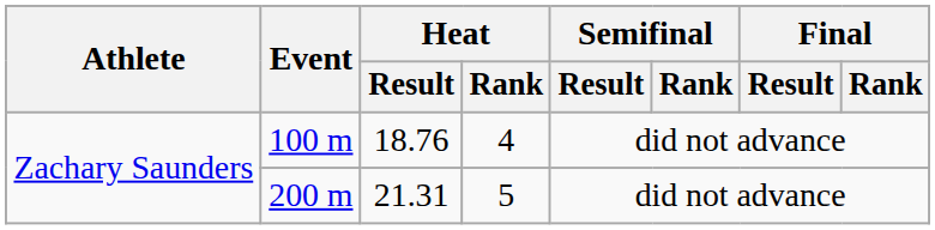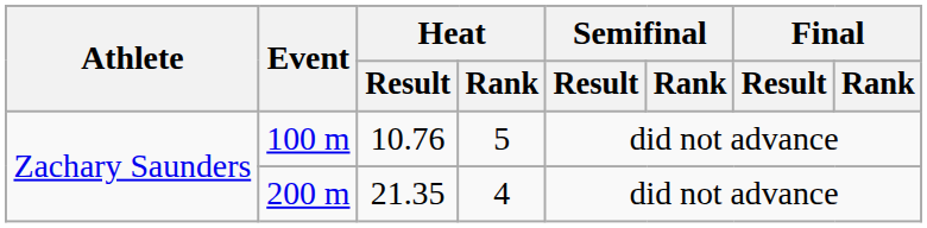100 m | Heat / Result: 18.76 -> 10.76
100 m | Heat / Rank: 4 -> 5
200 m | Heat / Result: 21.31 -> 21.35
200 m | Heat / Rank: 5 -> 4
